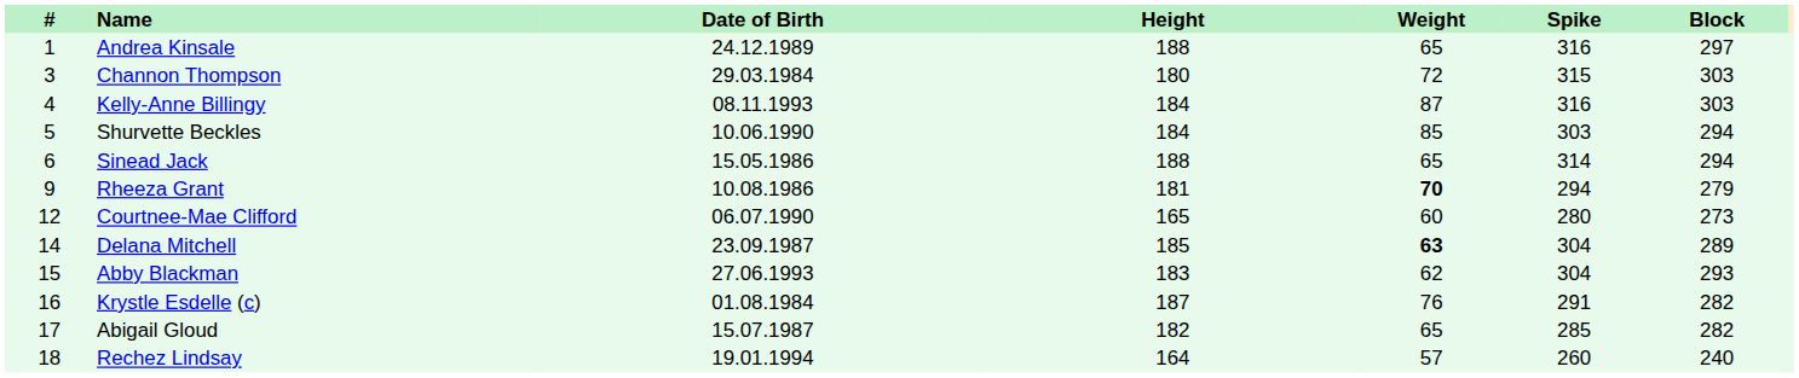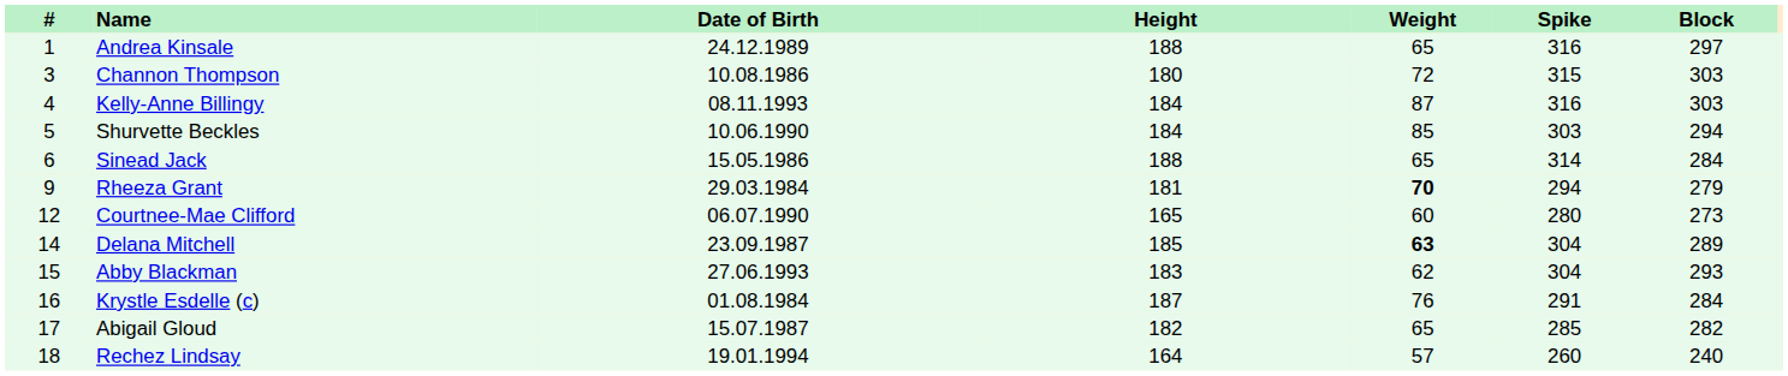Channon Thompson | Date of Birth: 29.03.1984 -> 10.08.1986
Sinead Jack | Block: 294 -> 284
Rheeza Grant | Date of Birth: 10.08.1986 -> 29.03.1984
Krystle Esdelle (c) | Block: 282 -> 284
